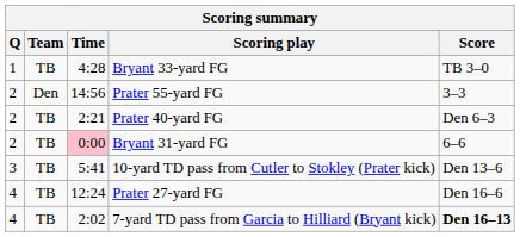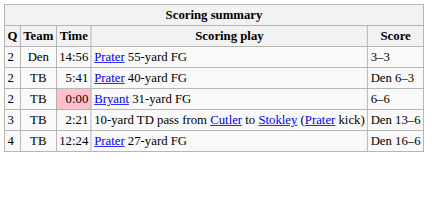- row: 1 | TB | 4:28 | Bryant 33-yard FG | TB 3–0
Prater 40-yard FG | Time: 2:21 -> 5:41
10-yard TD pass from Cutler to Stokley (Prater kick) | Time: 5:41 -> 2:21
- row: 4 | TB | 2:02 | 7-yard TD pass from Garcia to Hilliard (Bryant kick) | Den 16–13
